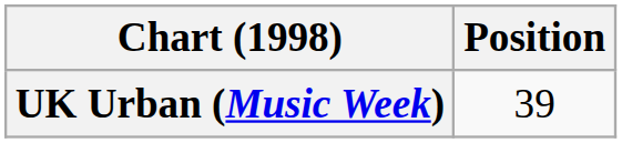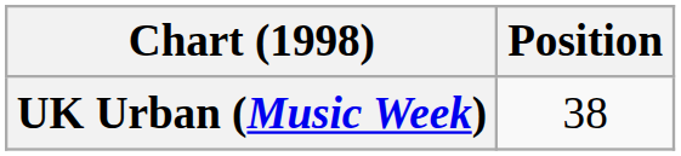UK Urban (Music Week) | Position: 39 -> 38
